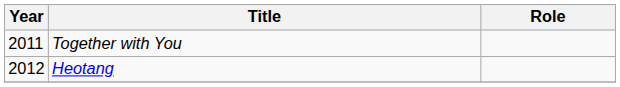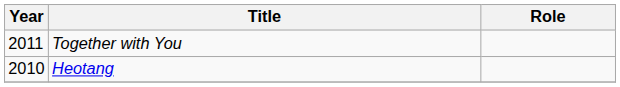Heotang | Year: 2012 -> 2010
